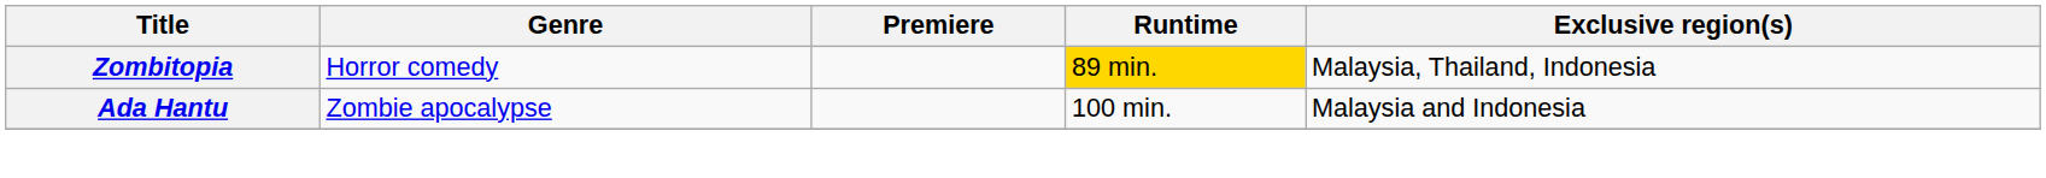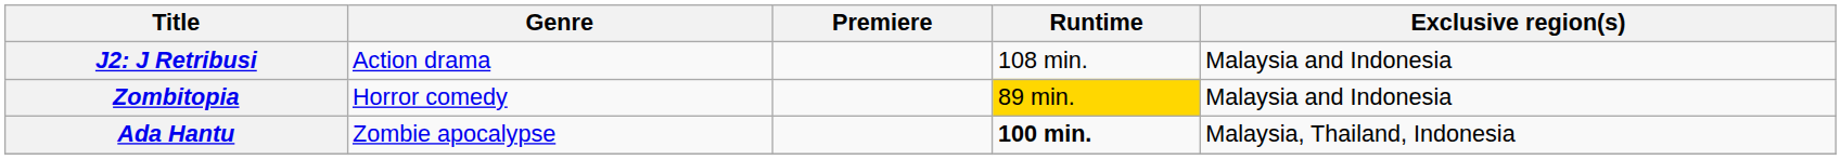+ row: J2: J Retribusi | Action drama | 108 min. | Malaysia and Indonesia
Zombitopia | Exclusive region(s): Malaysia, Thailand, Indonesia -> Malaysia and Indonesia
Ada Hantu | Runtime: normal -> bold
Ada Hantu | Exclusive region(s): Malaysia and Indonesia -> Malaysia, Thailand, Indonesia
